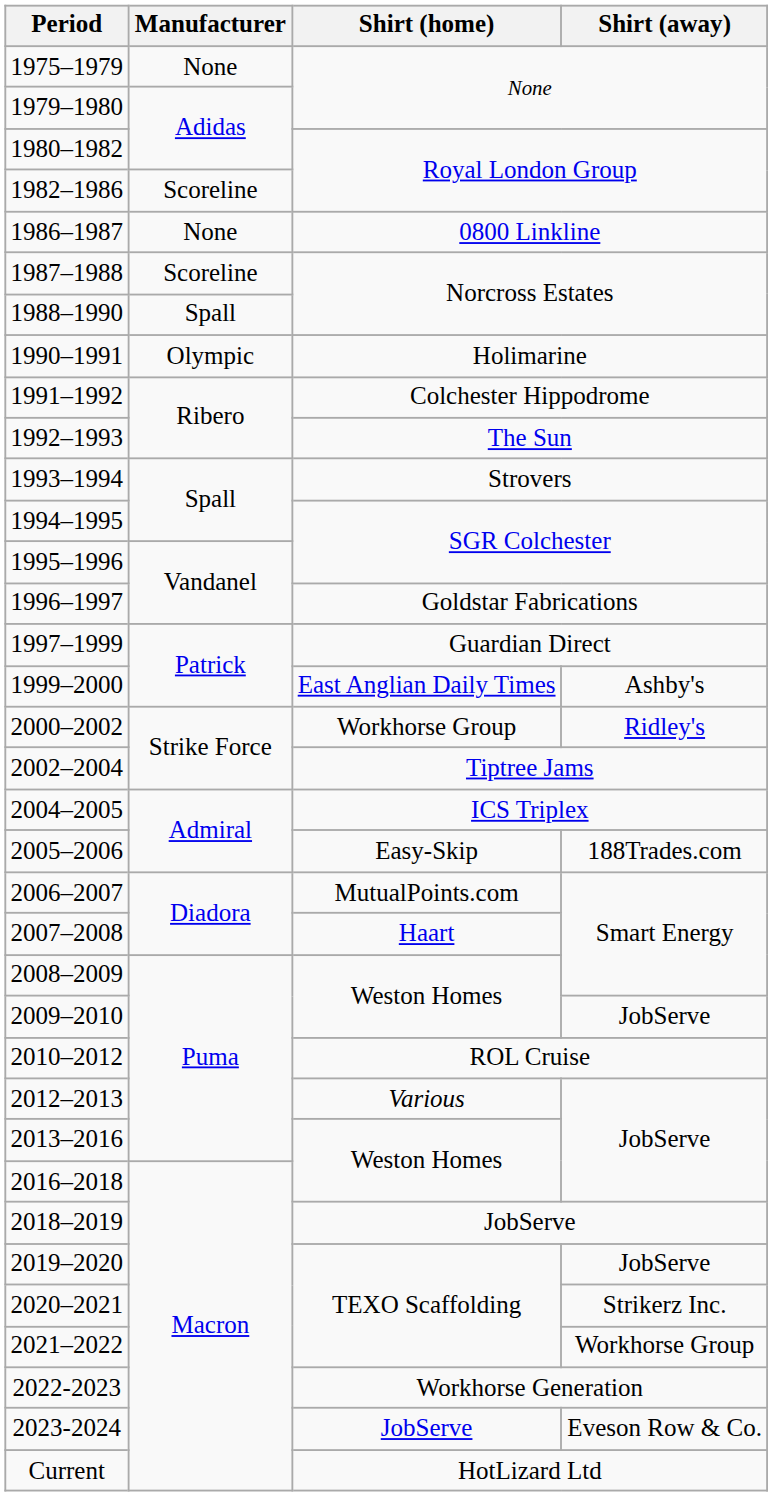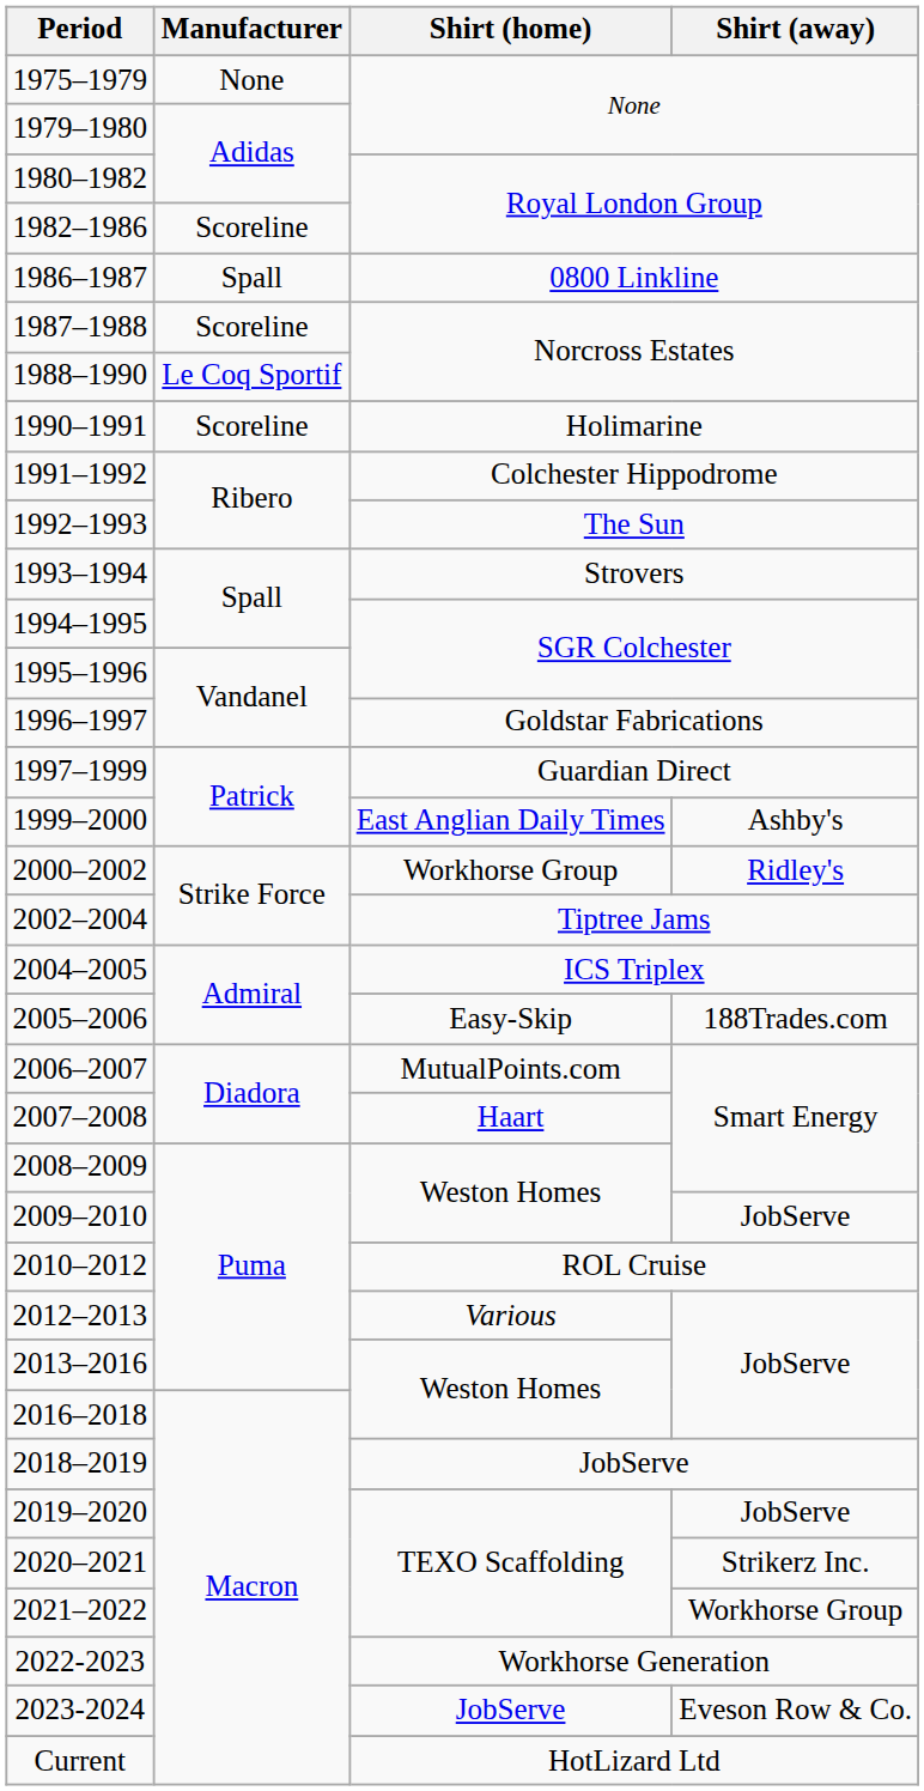1986–1987 | Manufacturer: None -> Spall
1988–1990 | Manufacturer: Spall -> Le Coq Sportif
1990–1991 | Manufacturer: Olympic -> Scoreline
